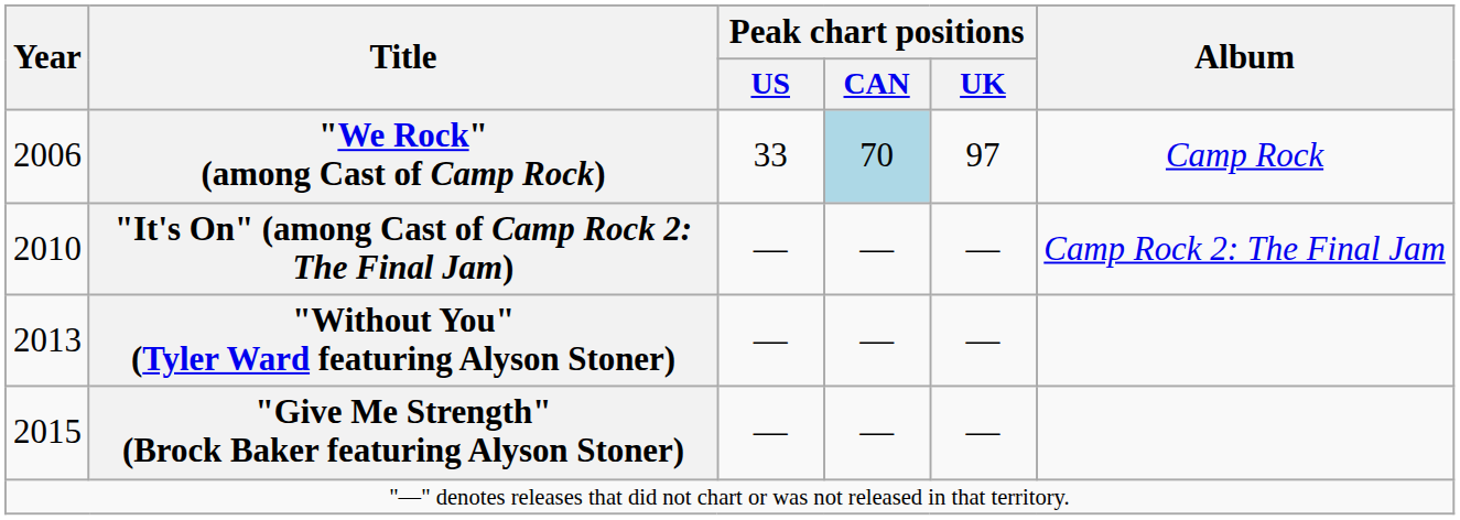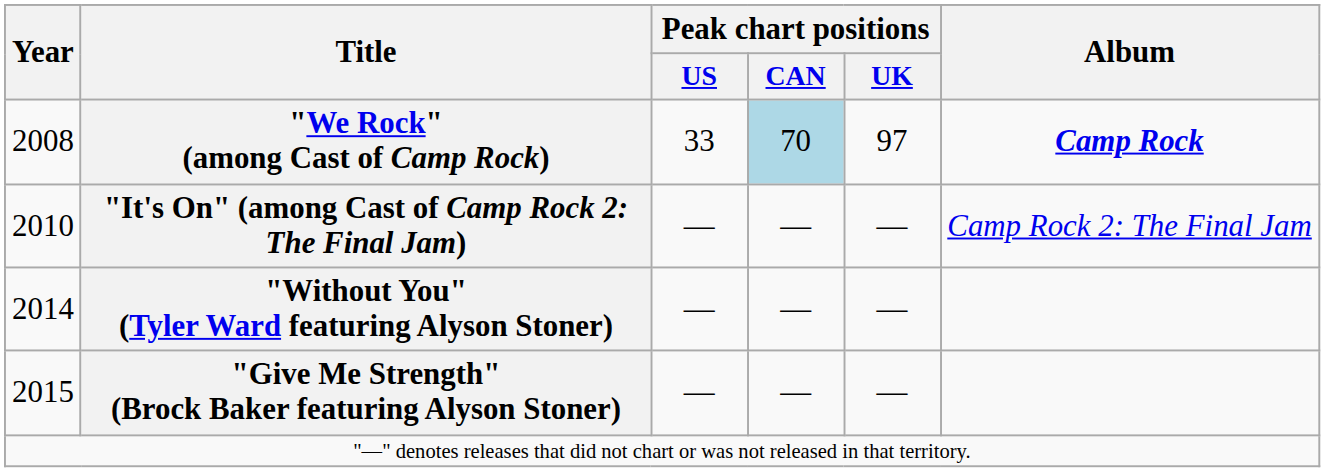"We Rock" (among Cast of Camp Rock) | Year: 2006 -> 2008
"We Rock" (among Cast of Camp Rock) | Album: normal -> bold
"Without You" (Tyler Ward featuring Alyson Stoner) | Year: 2013 -> 2014
